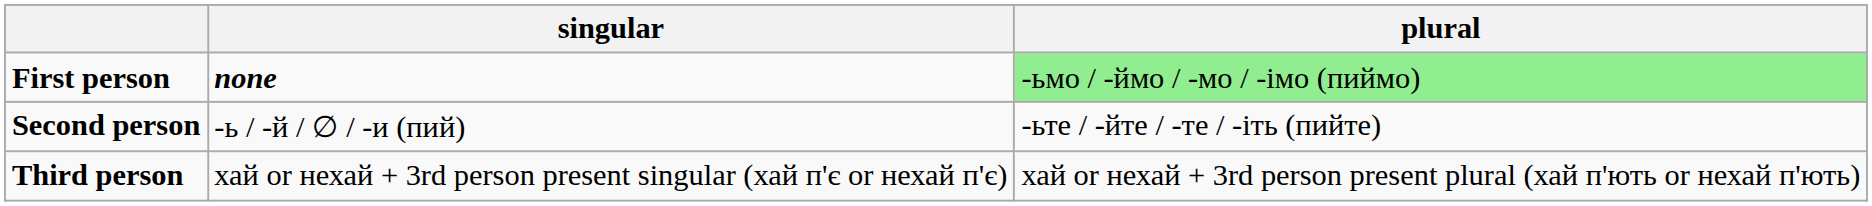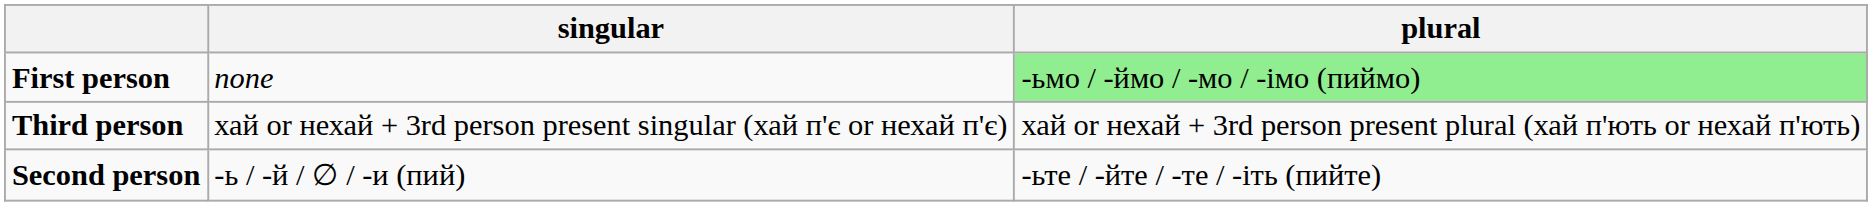First person | singular: bold -> normal
rows swapped: Second person <-> Third person
